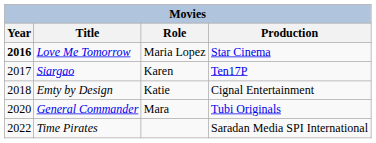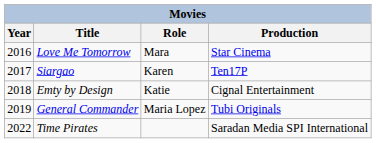Love Me Tomorrow | Year: bold -> normal
Love Me Tomorrow | Role: Maria Lopez -> Mara
General Commander | Year: 2020 -> 2019
General Commander | Role: Mara -> Maria Lopez
